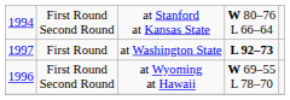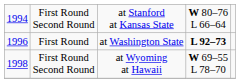First Round | column 1: 1997 -> 1996
First Round Second Round / at Wyoming at Hawaii | column 1: 1996 -> 1998
